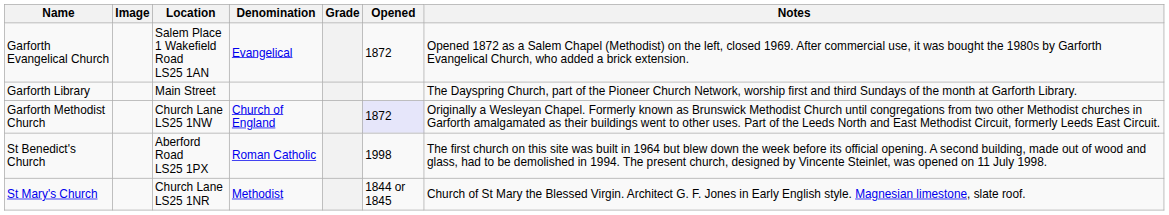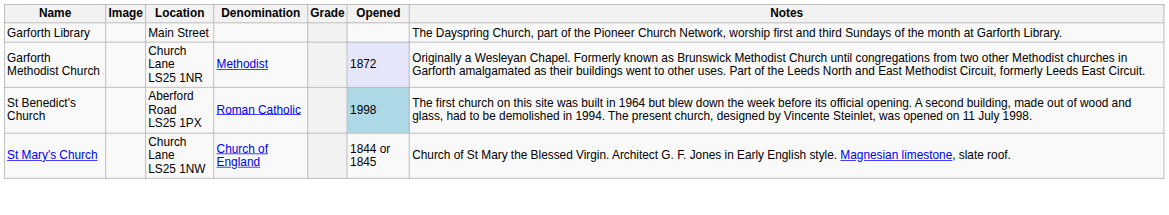- row: Garforth Evangelical Church | Salem Place 1 Wakefield Road LS25 1AN | Evangelical | 1872 | Opened 1872 as a Salem Chapel (Methodist) on the left, closed 1969. After commercial use, it was bought the 1980s by Garforth Evangelical Church, who added a brick extension.
Garforth Methodist Church | Location: Church Lane LS25 1NW -> Church Lane LS25 1NR
Garforth Methodist Church | Denomination: Church of England -> Methodist
St Benedict's Church | Opened: no background -> lightblue background
St Mary's Church | Location: Church Lane LS25 1NR -> Church Lane LS25 1NW
St Mary's Church | Denomination: Methodist -> Church of England
